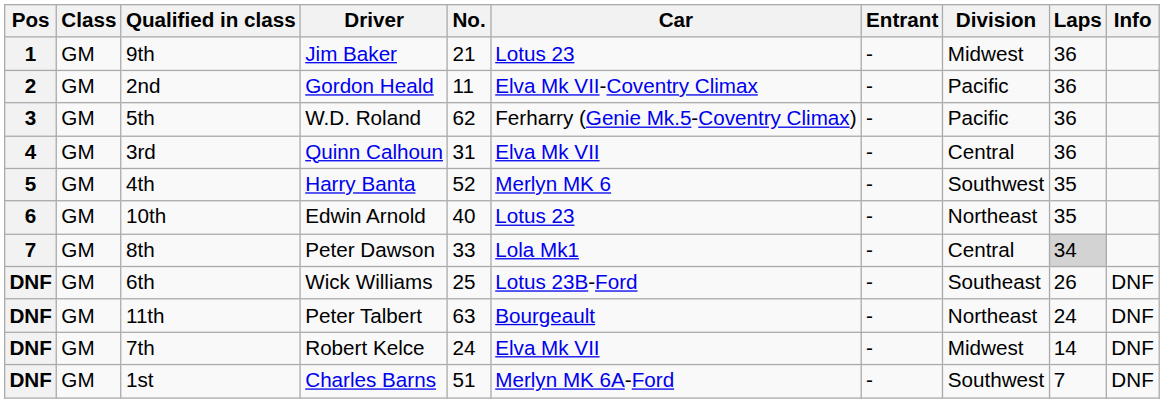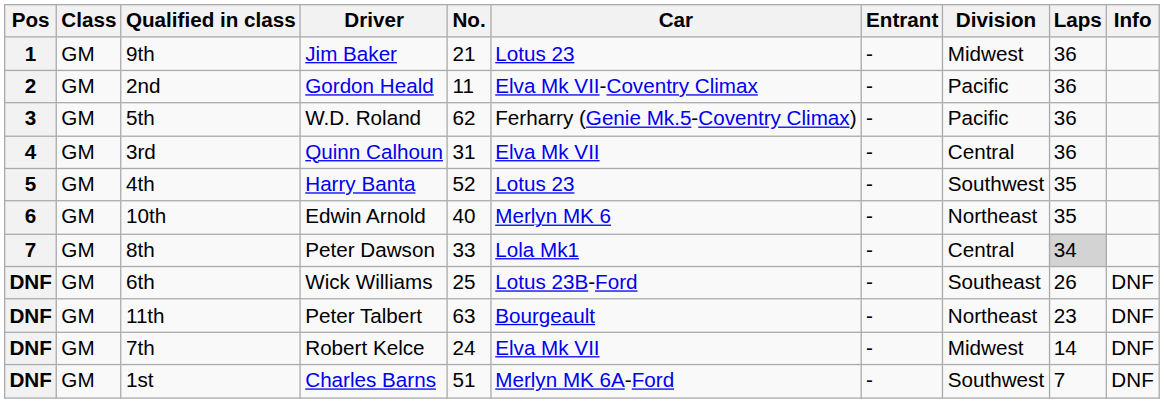4th | Car: Merlyn MK 6 -> Lotus 23
10th | Car: Lotus 23 -> Merlyn MK 6
11th | Laps: 24 -> 23
